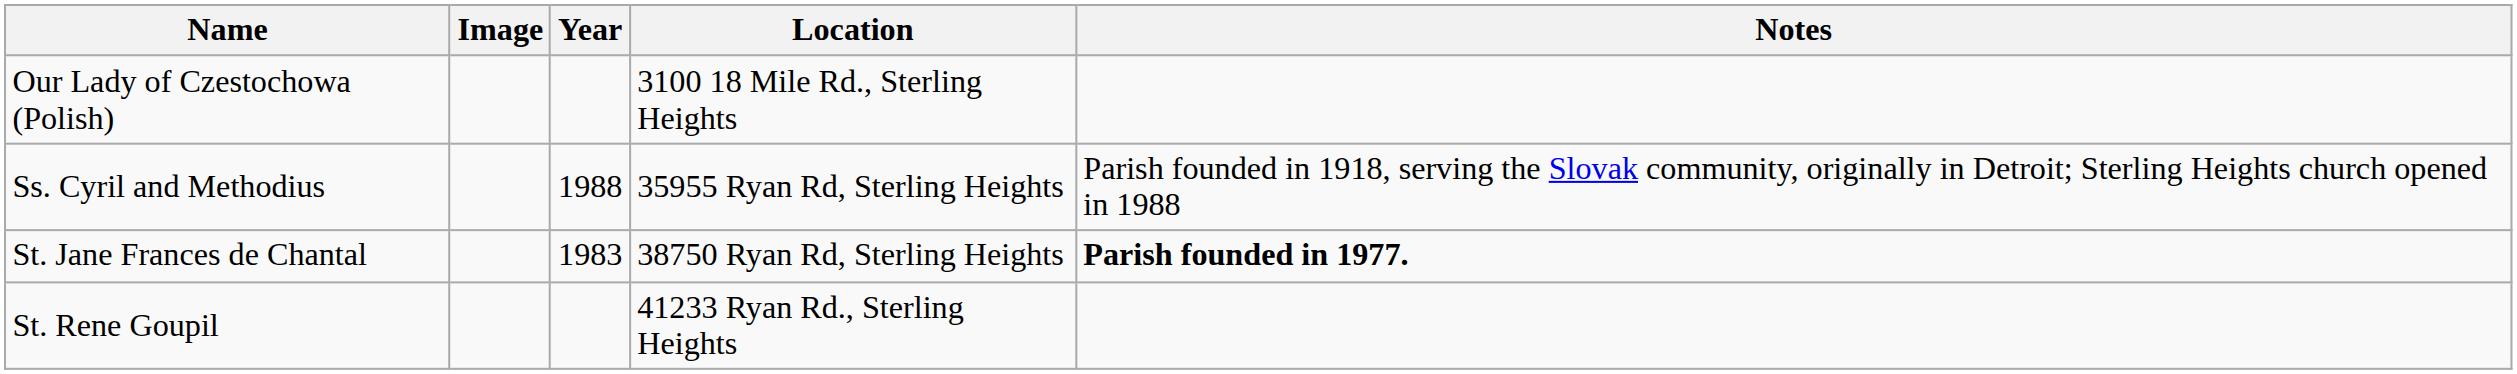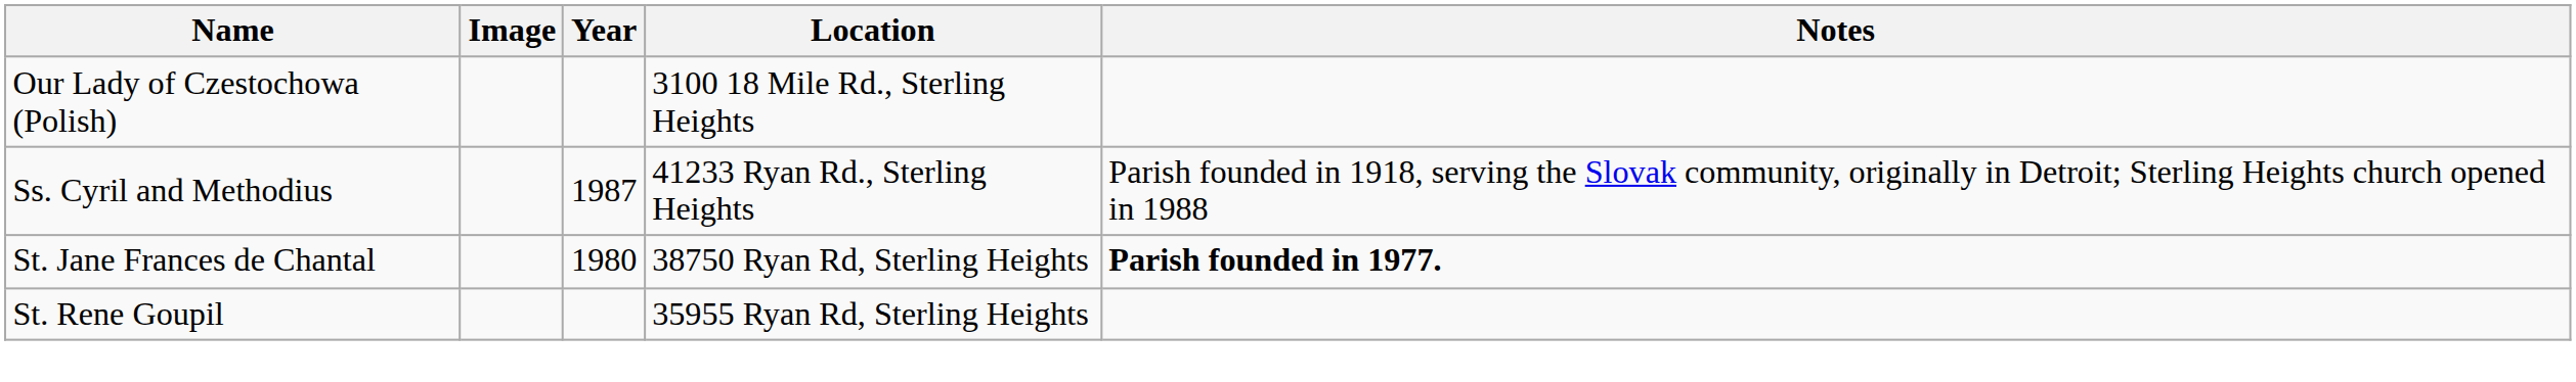Ss. Cyril and Methodius | Year: 1988 -> 1987
Ss. Cyril and Methodius | Location: 35955 Ryan Rd, Sterling Heights -> 41233 Ryan Rd., Sterling Heights
St. Jane Frances de Chantal | Year: 1983 -> 1980
St. Rene Goupil | Location: 41233 Ryan Rd., Sterling Heights -> 35955 Ryan Rd, Sterling Heights
